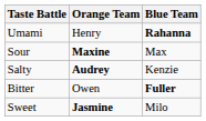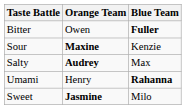rows swapped: Bitter <-> Umami
Sour | Blue Team: Max -> Kenzie
Salty | Blue Team: Kenzie -> Max
